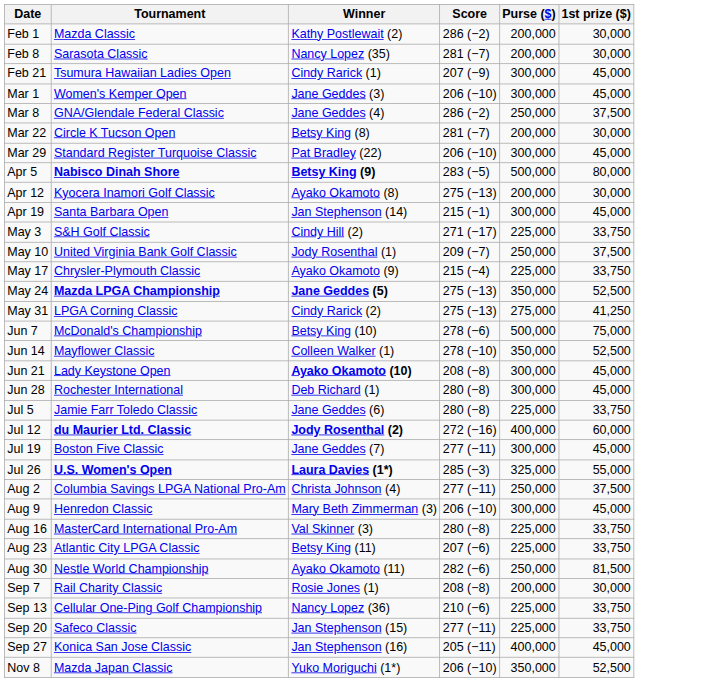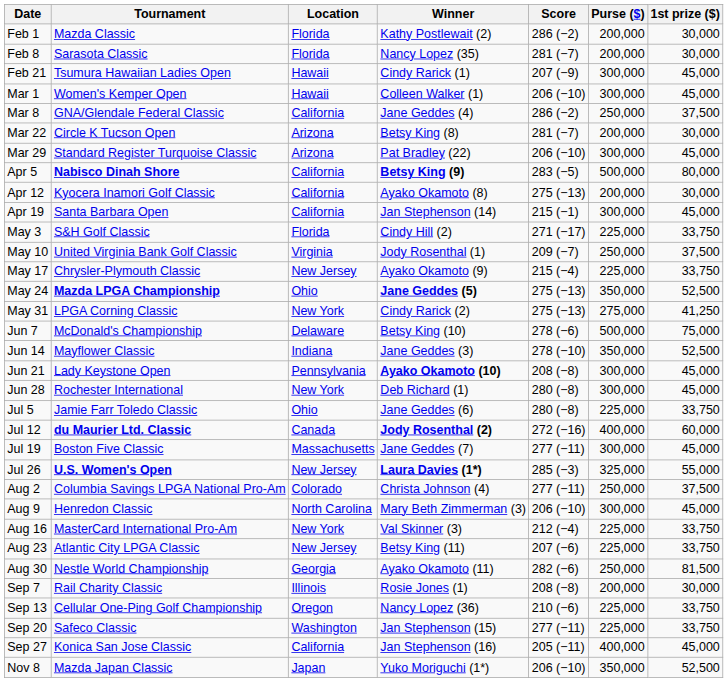+ column: Location | Florida | Florida | Hawaii | Hawaii | California | Arizona | Arizona | California | California | California | Florida | Virginia | New Jersey | Ohio | New York | Delaware | Indiana | Pennsylvania | New York | Ohio | Canada | Massachusetts | New Jersey | Colorado | North Carolina | New York | New Jersey | Georgia | Illinois | Oregon | Washington | California | Japan
Mar 1 | Winner: Jane Geddes (3) -> Colleen Walker (1)
Jun 14 | Winner: Colleen Walker (1) -> Jane Geddes (3)
Aug 16 | Score: 280 (−8) -> 212 (−4)
